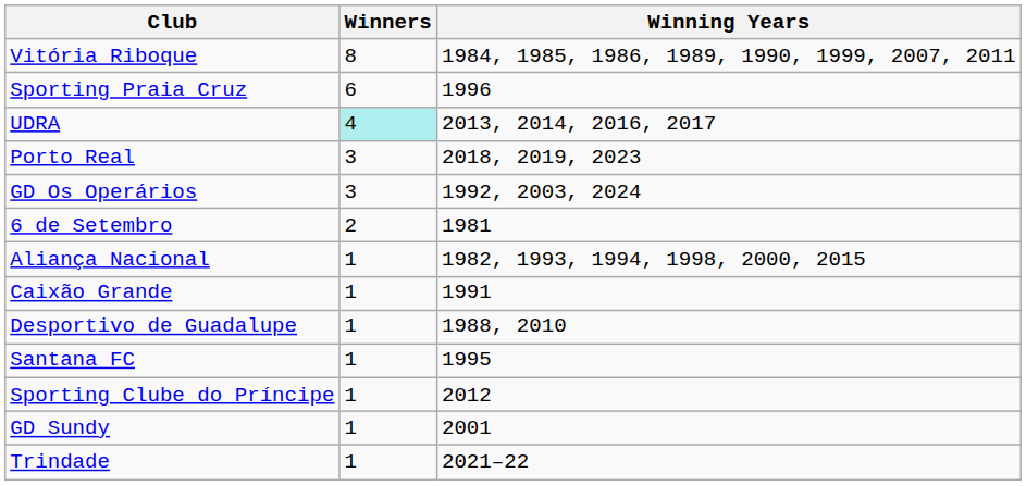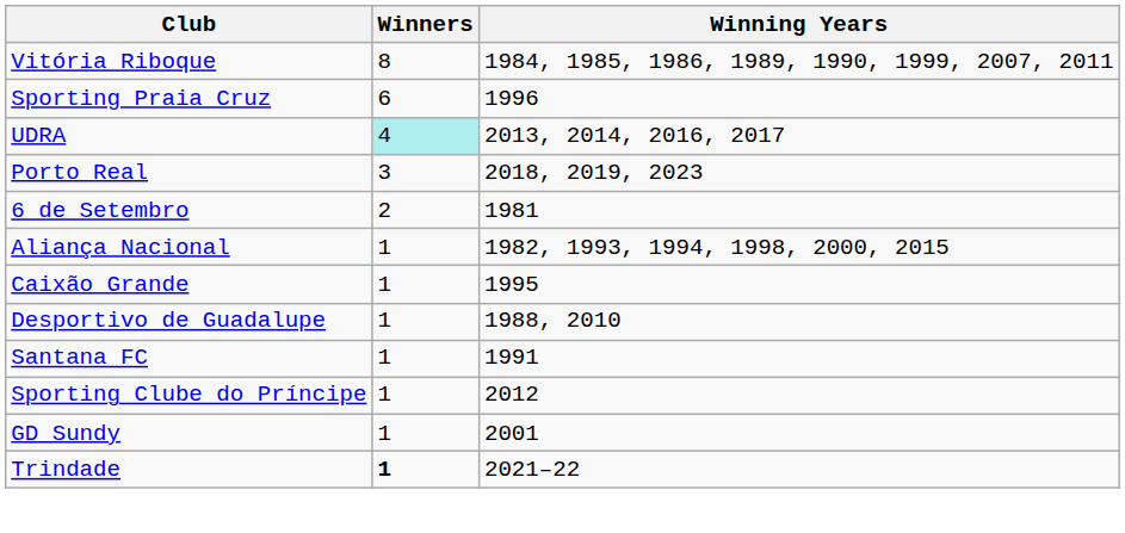- row: GD Os Operários | 3 | 1992, 2003, 2024
Caixão Grande | Winning Years: 1991 -> 1995
Santana FC | Winning Years: 1995 -> 1991
Trindade | Winners: normal -> bold
